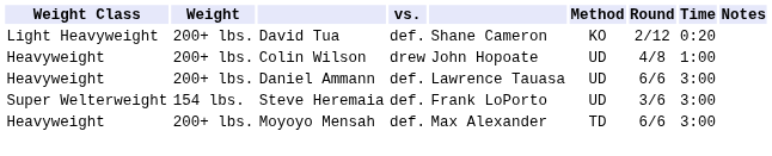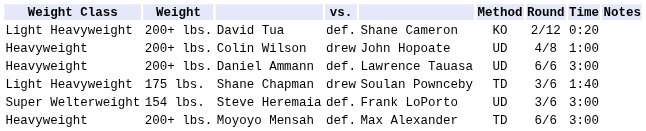+ row: Light Heavyweight | 175 lbs. | Shane Chapman | drew | Soulan Pownceby | TD | 3/6 | 1:40
